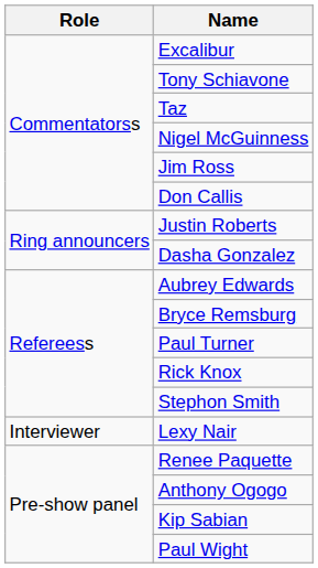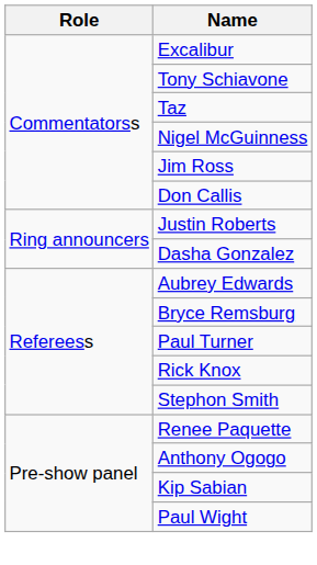- row: Interviewer | Lexy Nair
